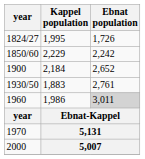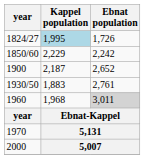1824/27 | Kappel population: no background -> lightblue background
1900 | Kappel population: 2,184 -> 2,187
1960 | Kappel population: 1,986 -> 1,968
